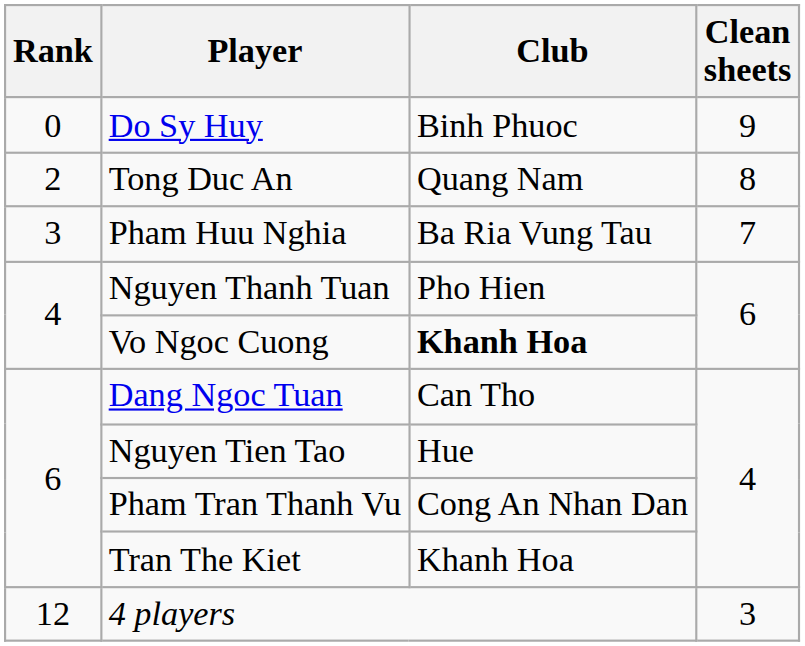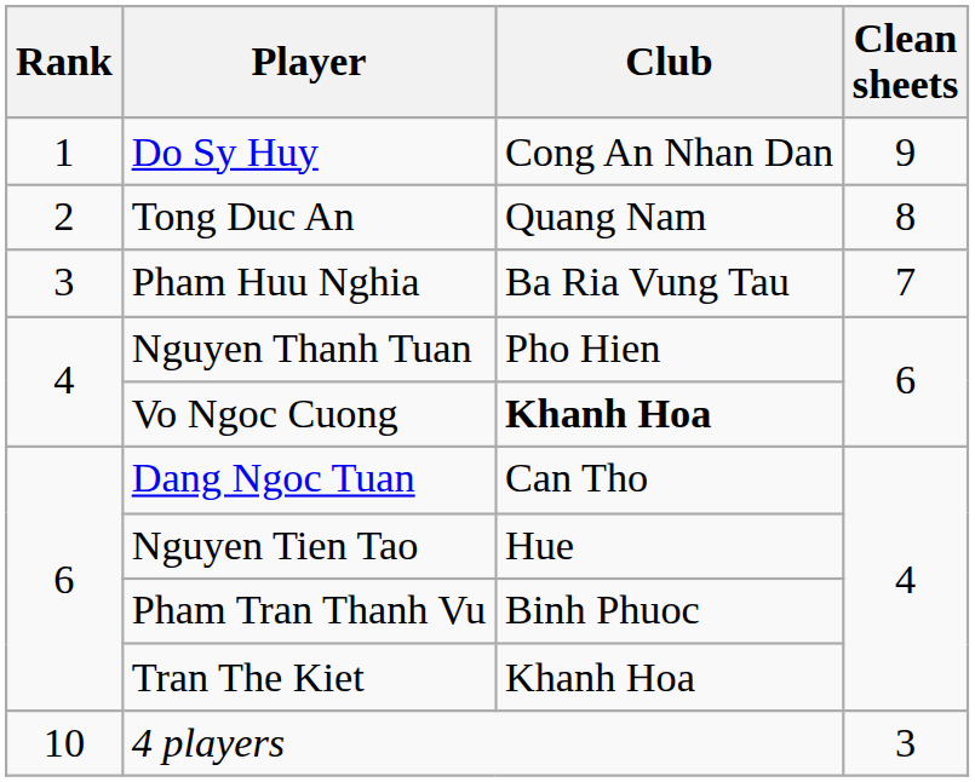Do Sy Huy | Rank: 0 -> 1
Do Sy Huy | Club: Binh Phuoc -> Cong An Nhan Dan
Pham Tran Thanh Vu | Club: Cong An Nhan Dan -> Binh Phuoc
4 players | Rank: 12 -> 10
